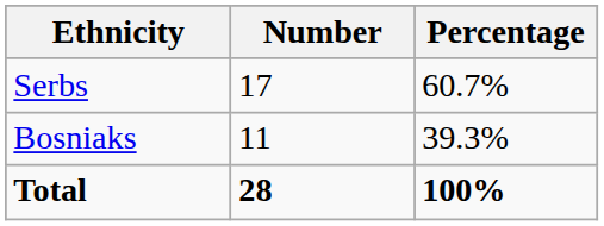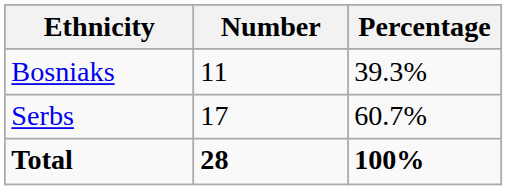rows swapped: Serbs <-> Bosniaks
